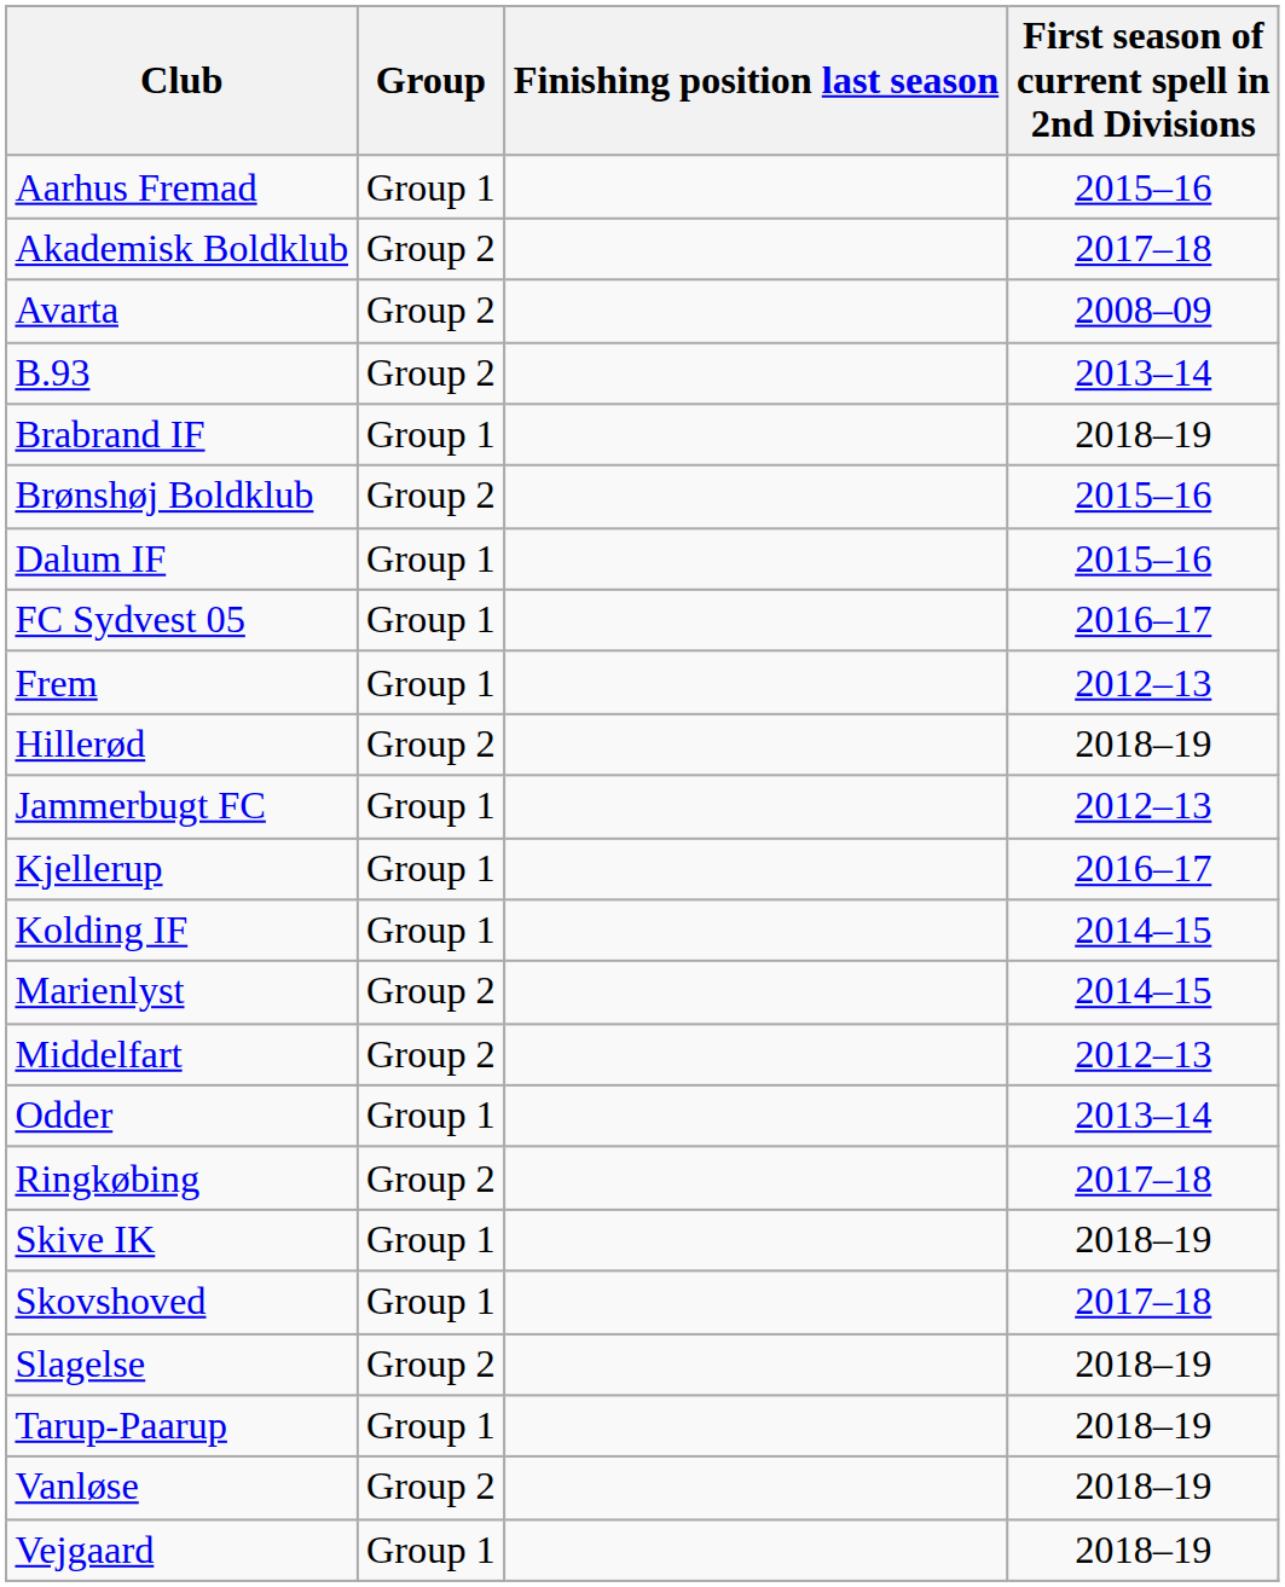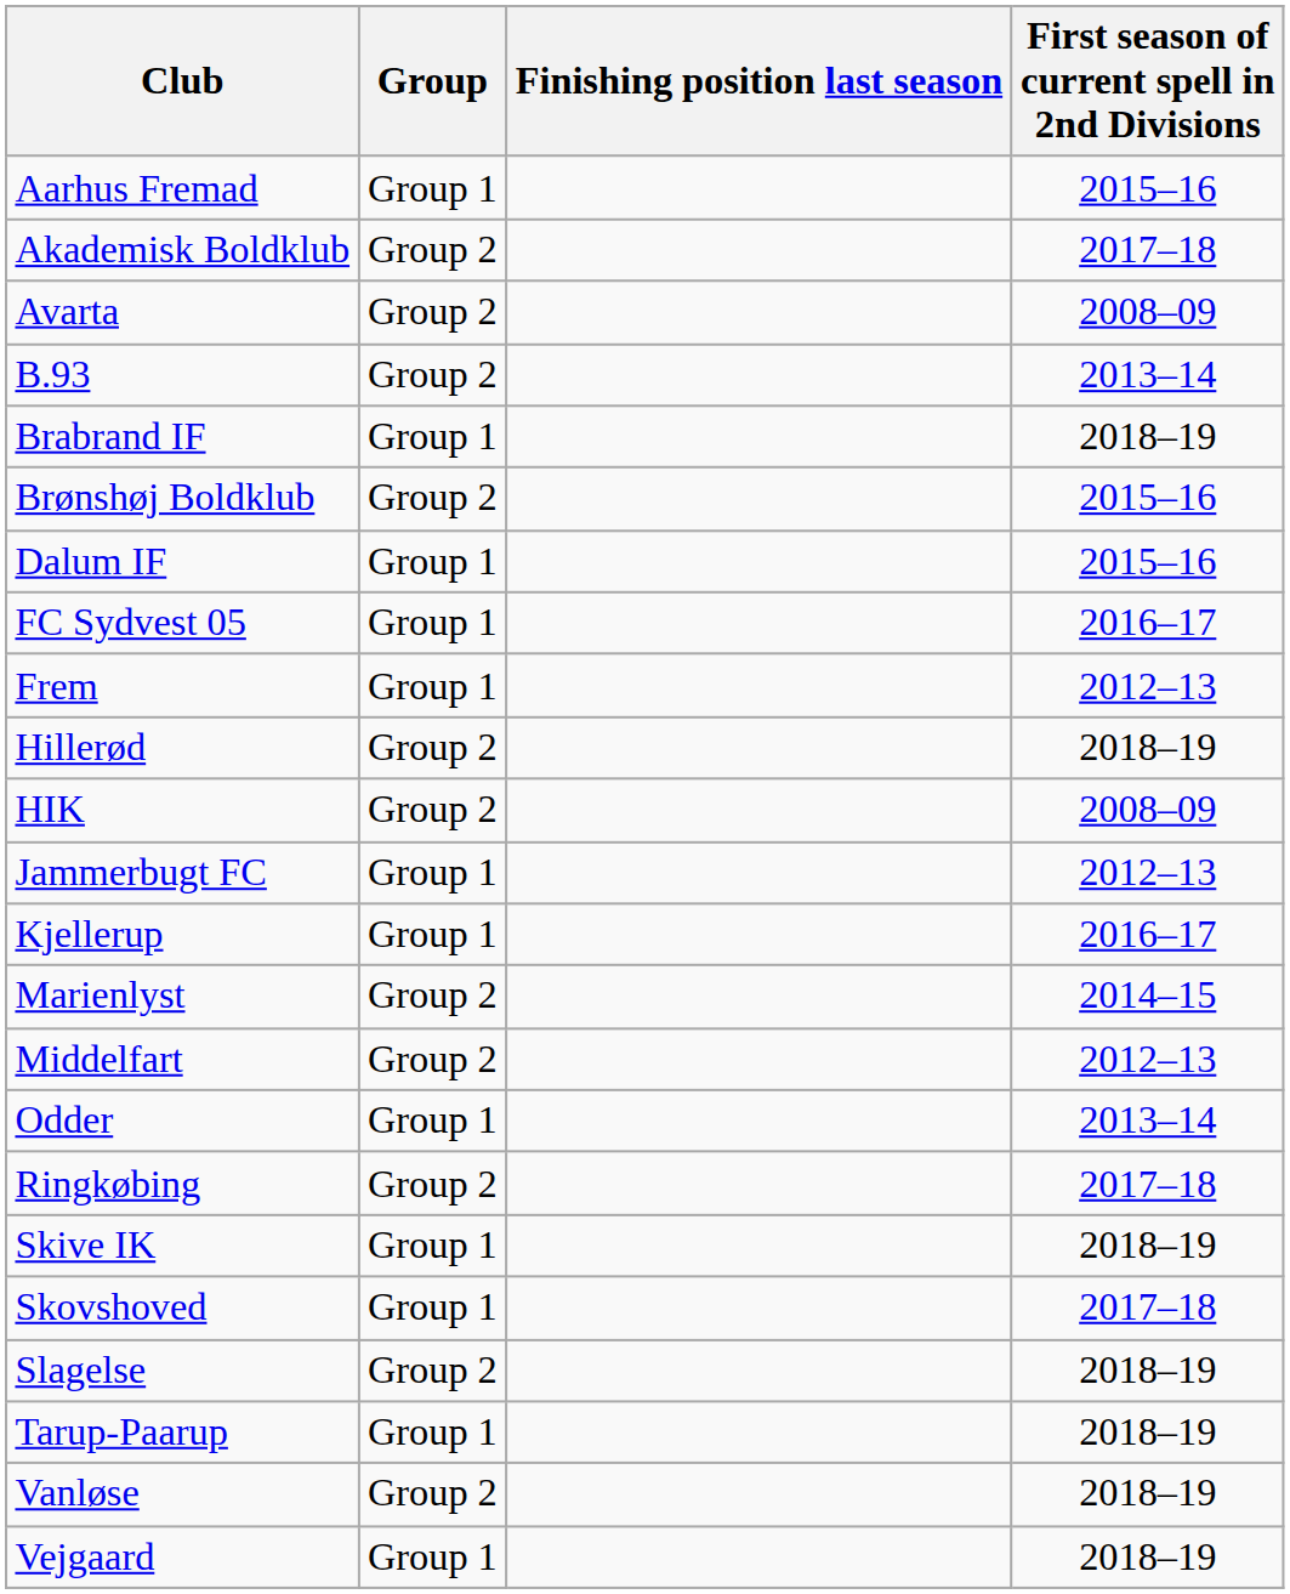+ row: HIK | Group 2 | 2008–09
- row: Kolding IF | Group 1 | 2014–15
